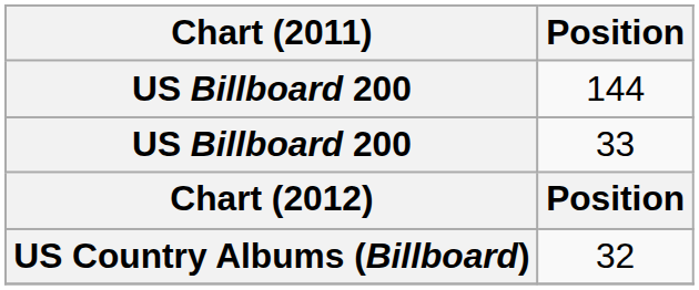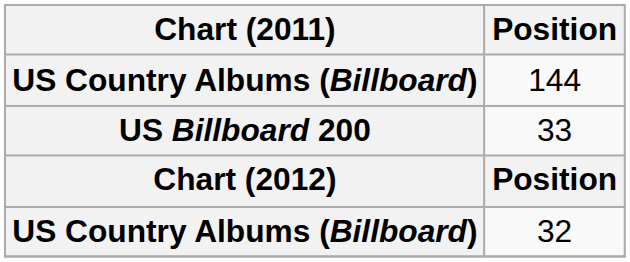144 | Chart (2011): US Billboard 200 -> US Country Albums (Billboard)
